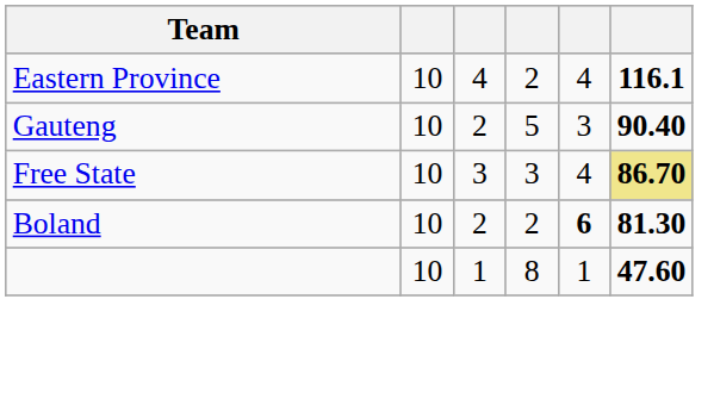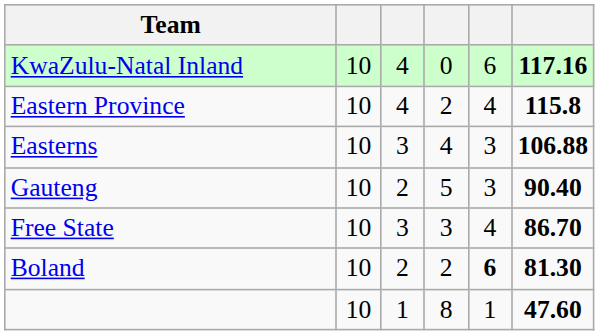+ row: KwaZulu-Natal Inland | 10 | 4 | 0 | 6 | 117.16
Eastern Province | column 6: 116.1 -> 115.8
+ row: Easterns | 10 | 3 | 4 | 3 | 106.88
Free State | column 6: khaki background -> no background
